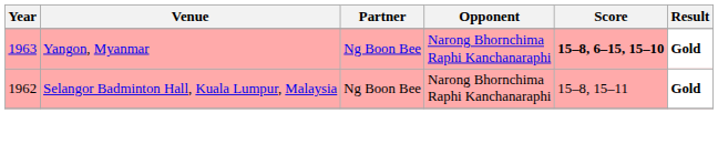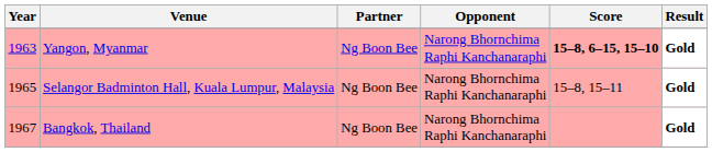Selangor Badminton Hall, Kuala Lumpur, Malaysia | Year: 1962 -> 1965
+ row: 1967 | Bangkok, Thailand | Ng Boon Bee | Narong Bhornchima Raphi Kanchanaraphi | Gold
